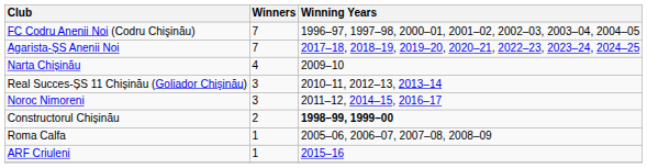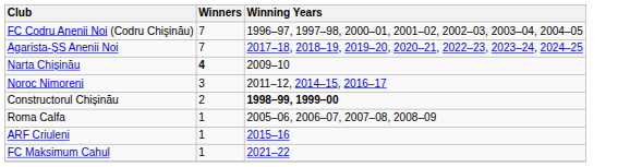Narta Chișinău | Winners: normal -> bold
- row: Real Succes-ȘS 11 Chișinău (Goliador Chişinău) | 3 | 2010–11, 2012–13, 2013–14
+ row: FC Maksimum Cahul | 1 | 2021–22
